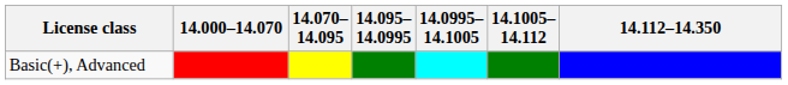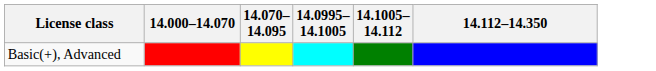- column: 14.095–14.0995
